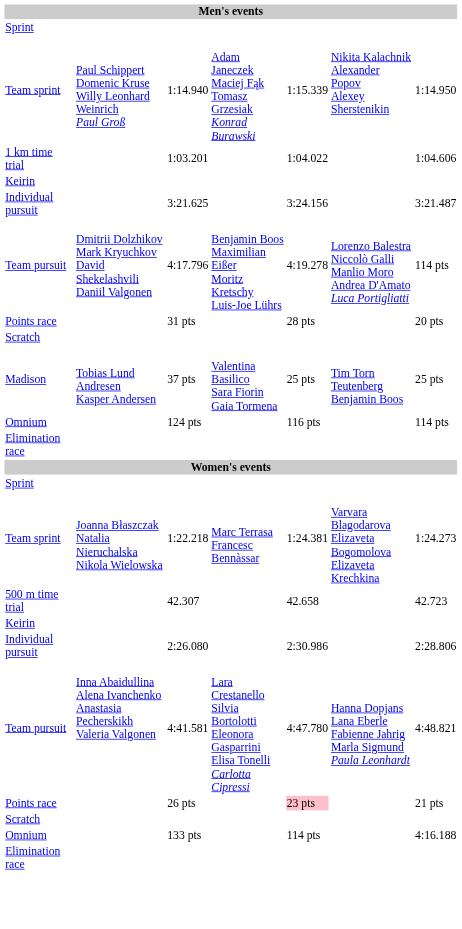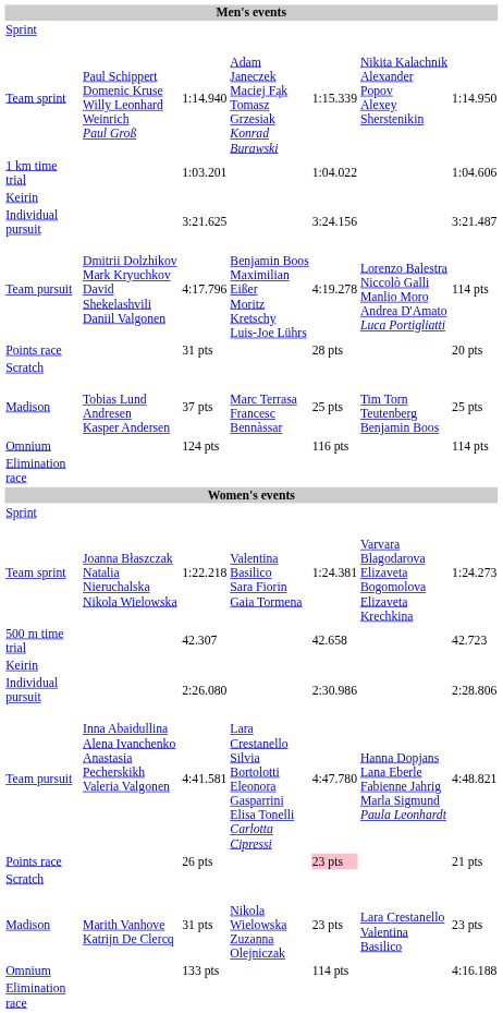37 pts | column 4: Valentina Basilico Sara Fiorin Gaia Tormena -> Marc Terrasa Francesc Bennàssar
1:22.218 | column 4: Marc Terrasa Francesc Bennàssar -> Valentina Basilico Sara Fiorin Gaia Tormena
+ row: Madison | Marith Vanhove Katrijn De Clercq | 31 pts | Nikola Wielowska Zuzanna Olejniczak | 23 pts | Lara Crestanello Valentina Basilico | 23 pts
